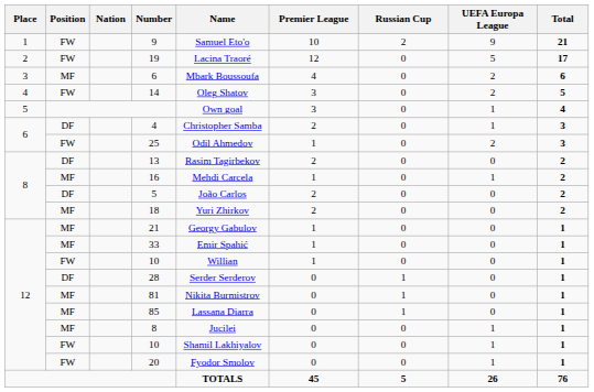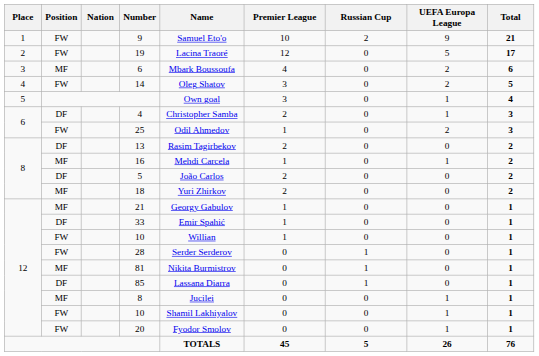33 | Position: MF -> DF
28 | Position: DF -> FW
85 | Position: MF -> DF
